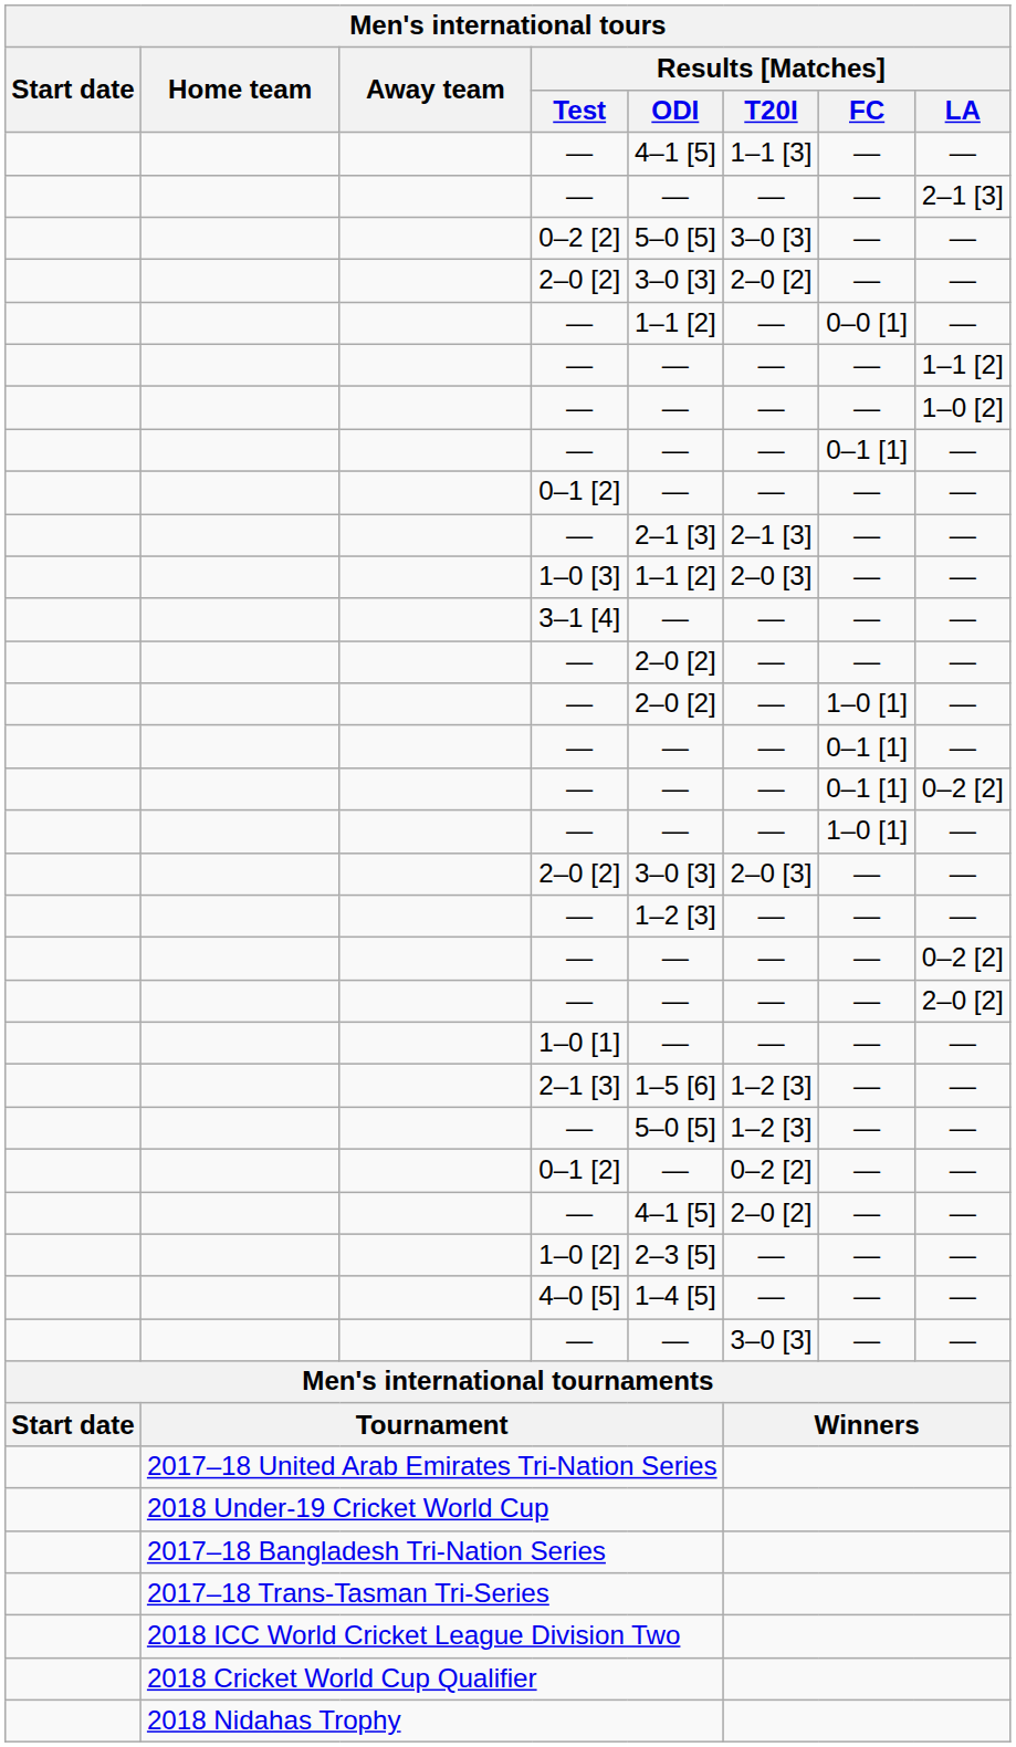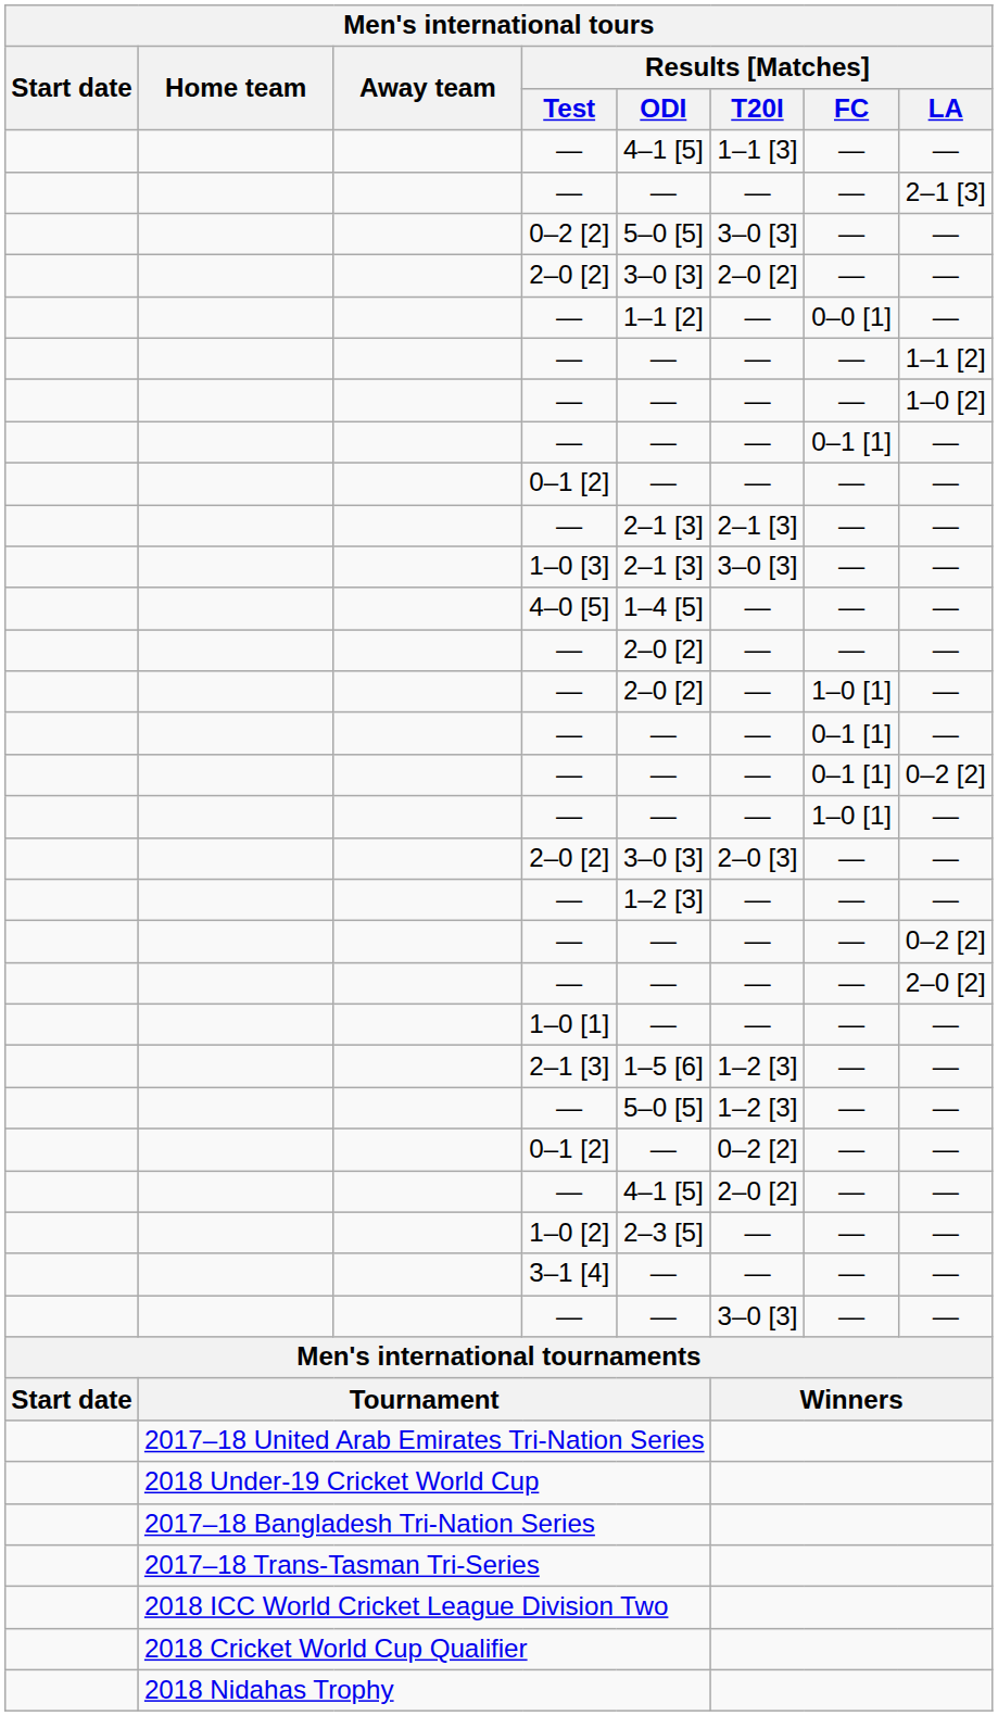1–0 [3] | Results [Matches] / ODI: 1–1 [2] -> 2–1 [3]
1–0 [3] | Results [Matches] / T20I: 2–0 [3] -> 3–0 [3]
rows swapped: 4–0 [5] <-> 3–1 [4]
